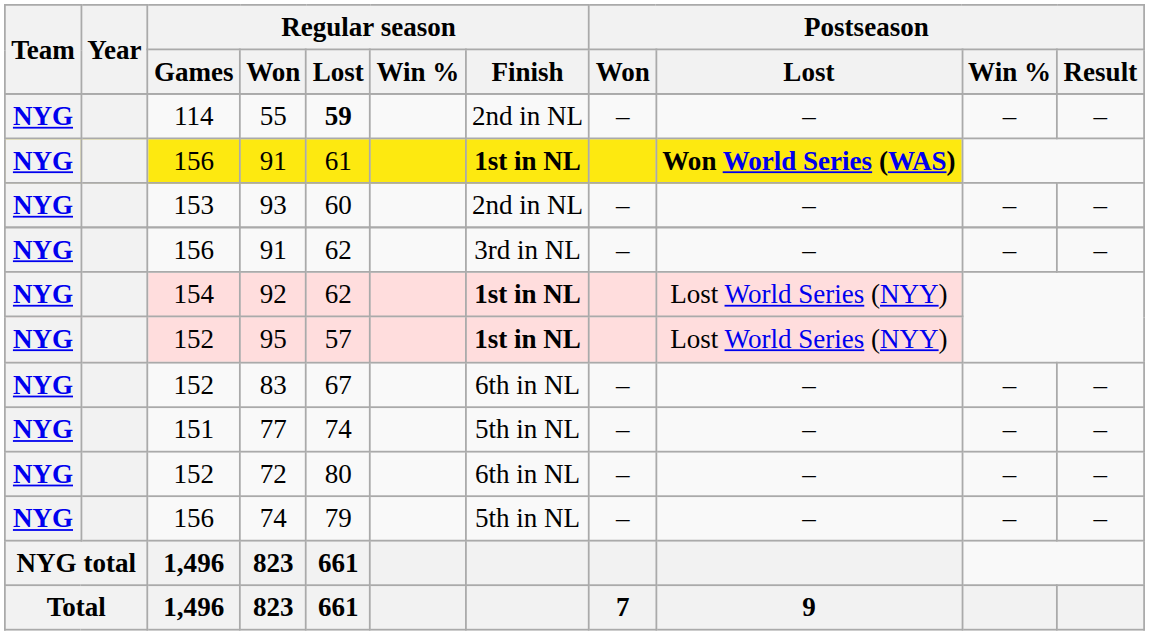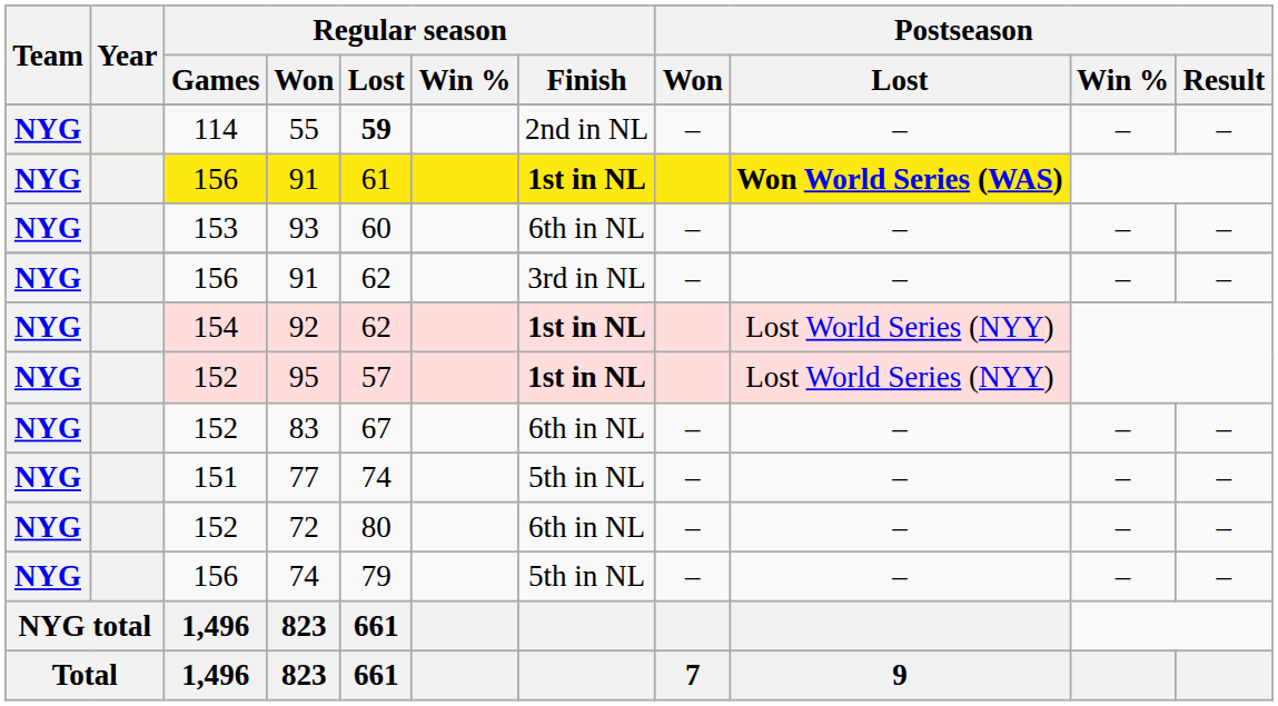93 | Regular season / Finish: 2nd in NL -> 6th in NL
